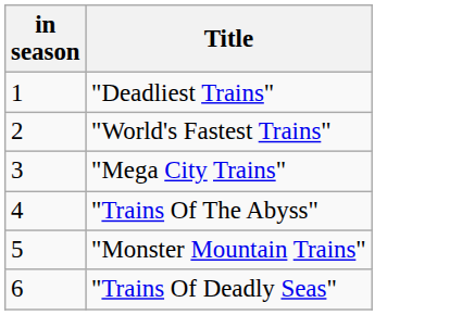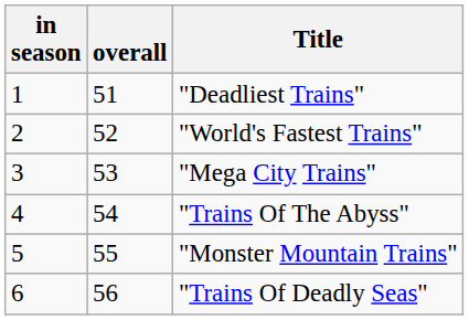+ column: overall | 51 | 52 | 53 | 54 | 55 | 56
